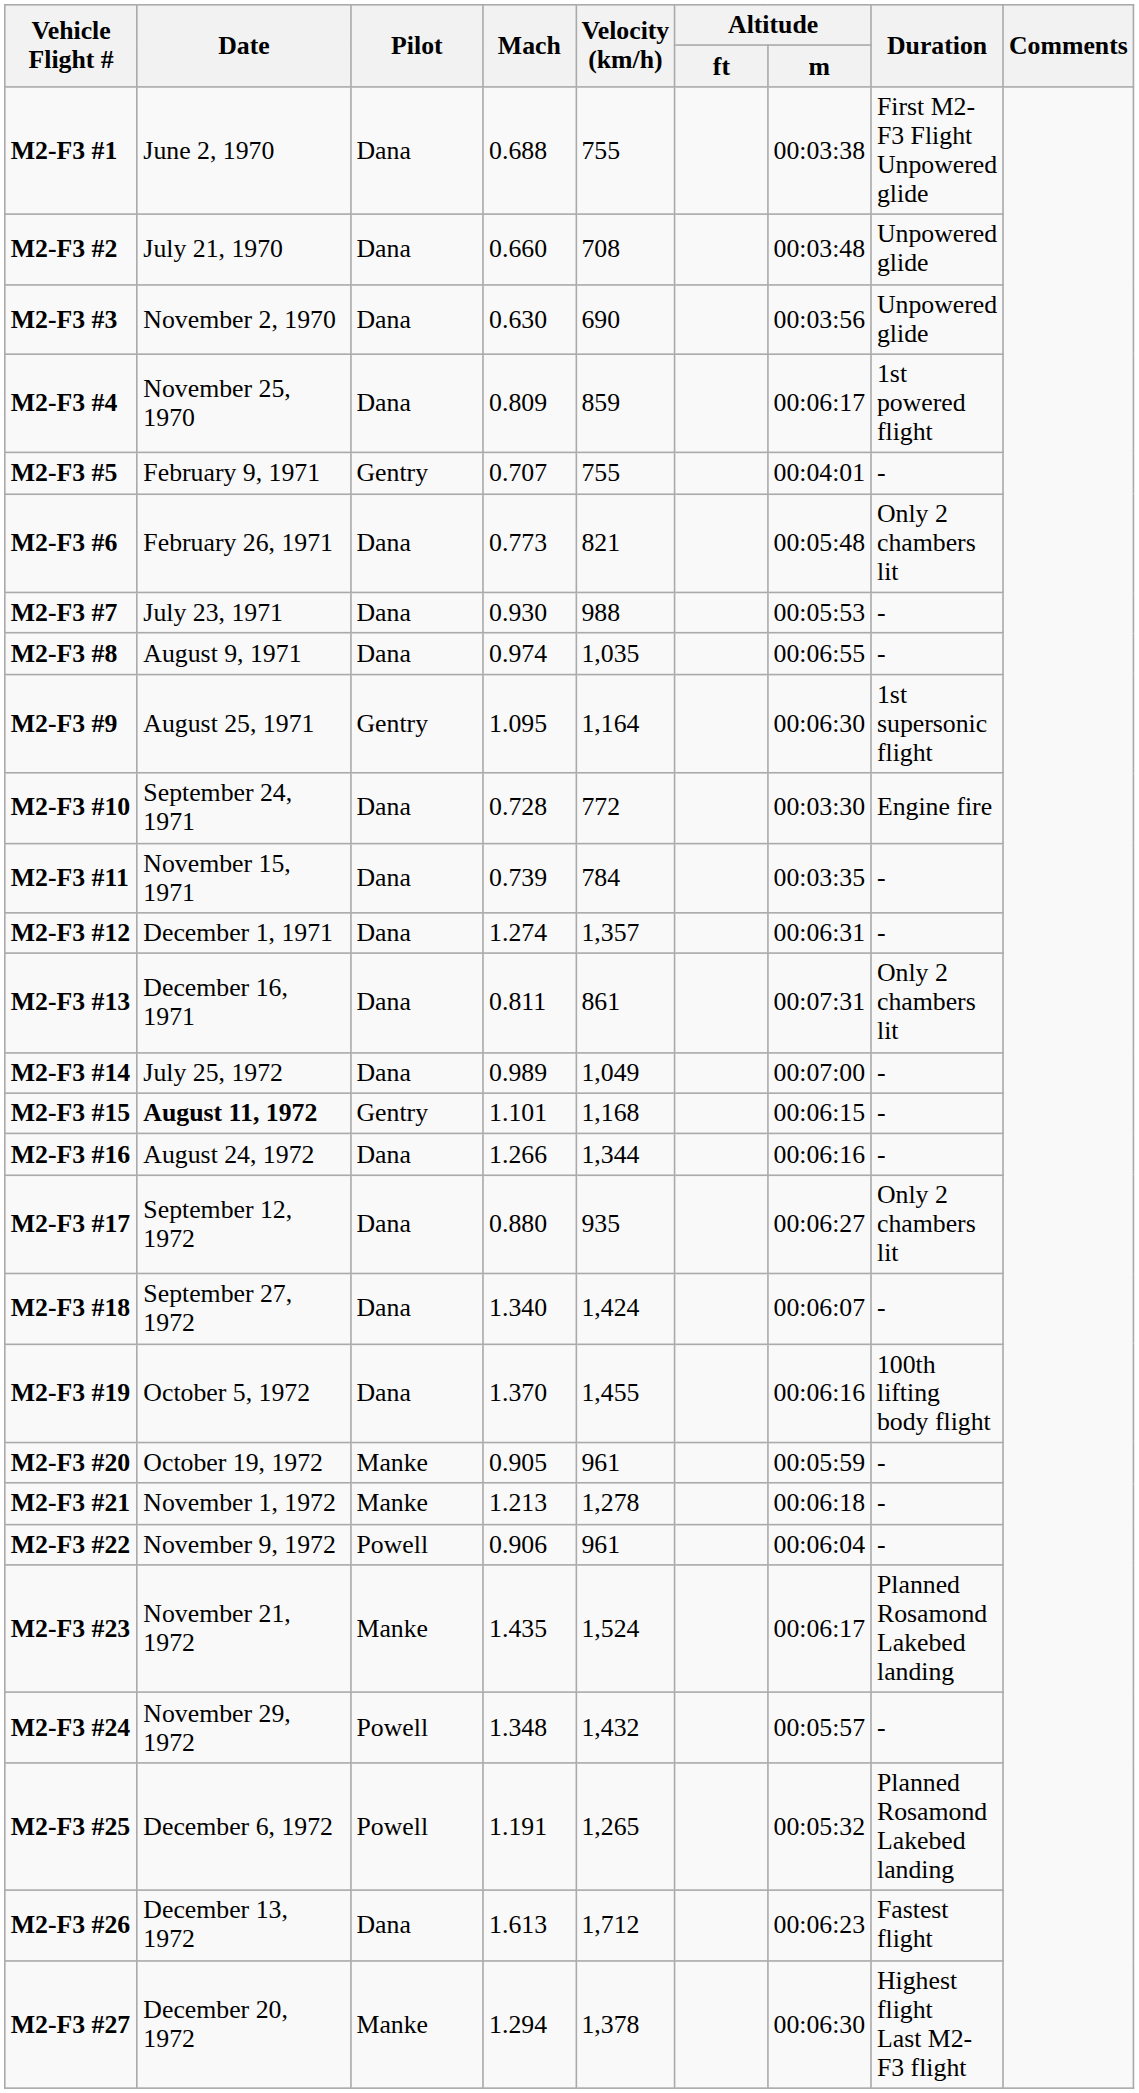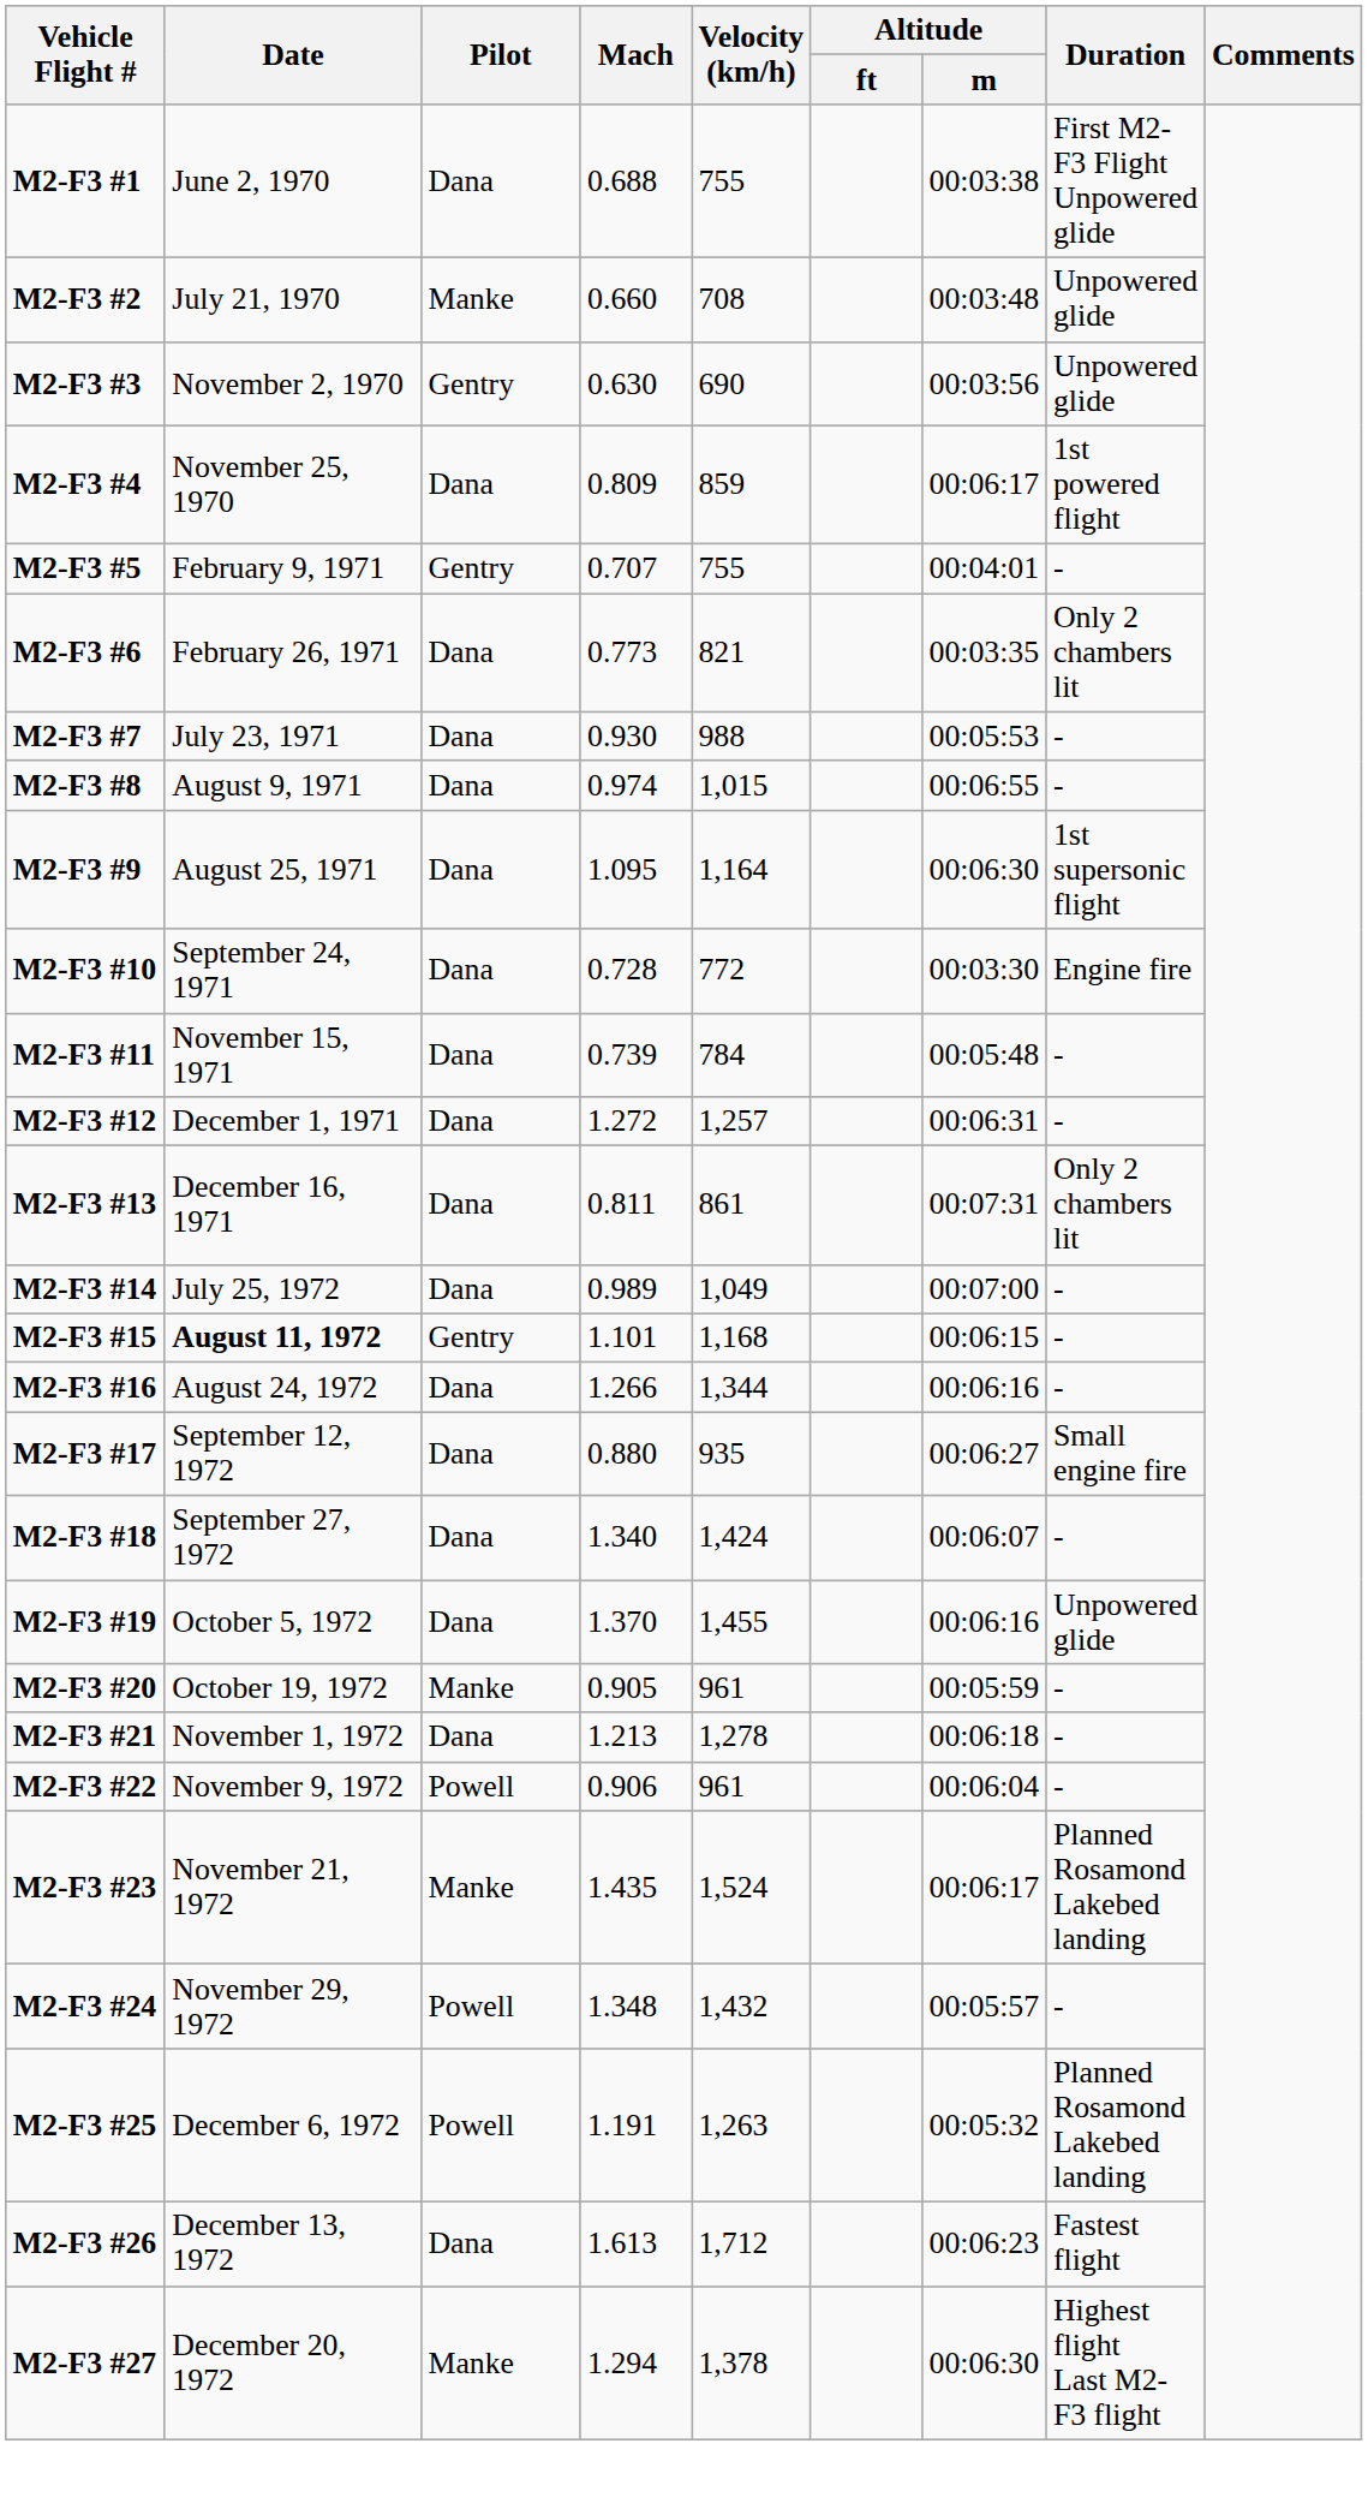M2-F3 #2 | Pilot: Dana -> Manke
M2-F3 #3 | Pilot: Dana -> Gentry
M2-F3 #6 | Altitude / m: 00:05:48 -> 00:03:35
M2-F3 #8 | Velocity (km/h): 1,035 -> 1,015
M2-F3 #9 | Pilot: Gentry -> Dana
M2-F3 #11 | Altitude / m: 00:03:35 -> 00:05:48
M2-F3 #12 | Mach: 1.274 -> 1.272
M2-F3 #12 | Velocity (km/h): 1,357 -> 1,257
M2-F3 #17 | Duration: Only 2 chambers lit -> Small engine fire
M2-F3 #19 | Duration: 100th lifting body flight -> Unpowered glide
M2-F3 #21 | Pilot: Manke -> Dana
M2-F3 #25 | Velocity (km/h): 1,265 -> 1,263
